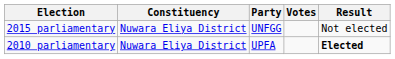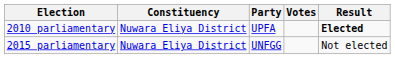rows swapped: 2010 parliamentary <-> 2015 parliamentary
